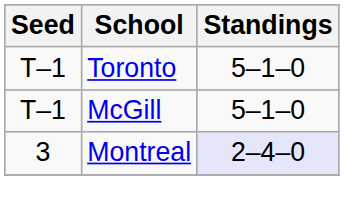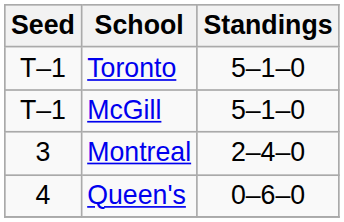Montreal | Standings: lavender background -> no background
+ row: 4 | Queen's | 0–6–0
